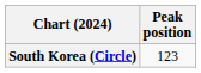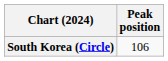South Korea (Circle) | Peak position: 123 -> 106
